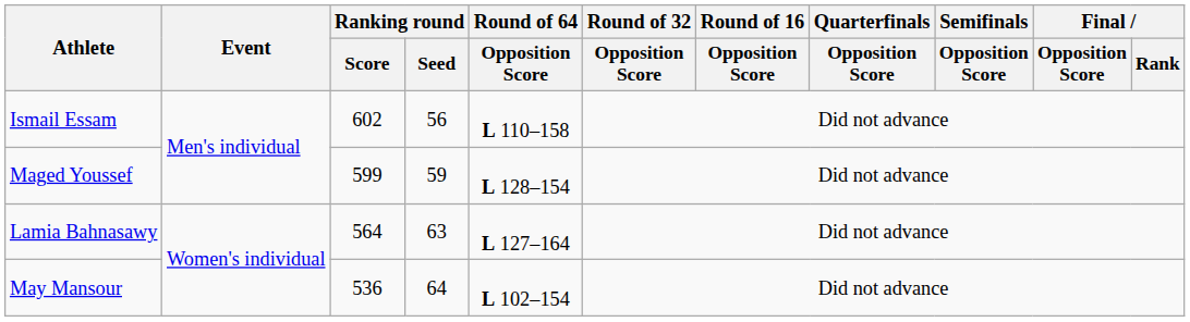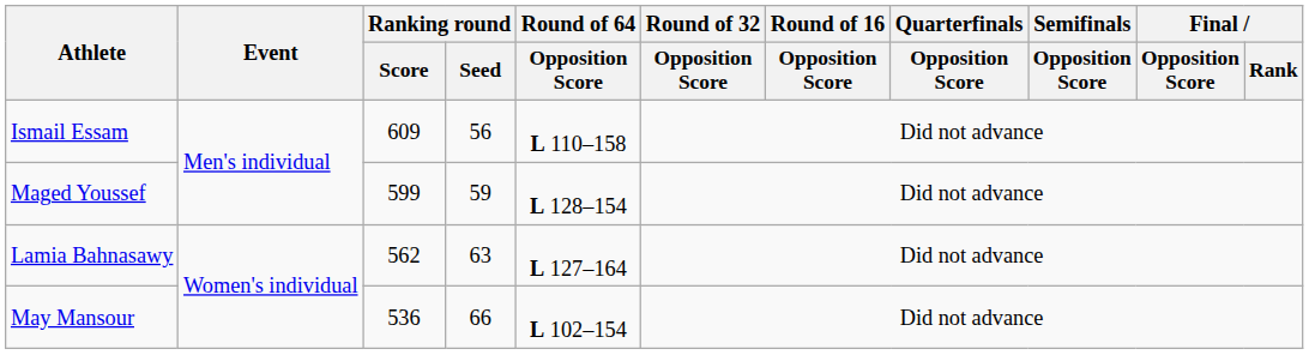Ismail Essam | Ranking round / Score: 602 -> 609
Lamia Bahnasawy | Ranking round / Score: 564 -> 562
May Mansour | Ranking round / Seed: 64 -> 66
